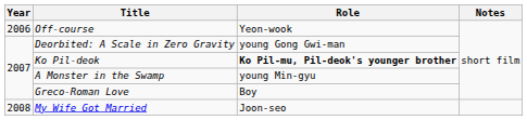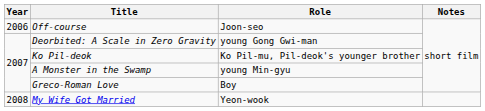Off-course | Role: Yeon-wook -> Joon-seo
Ko Pil-deok | Role: bold -> normal
My Wife Got Married | Role: Joon-seo -> Yeon-wook
